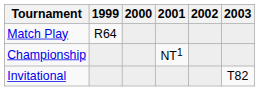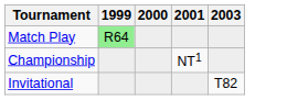- column: 2002
Match Play | 1999: no background -> lightgreen background
